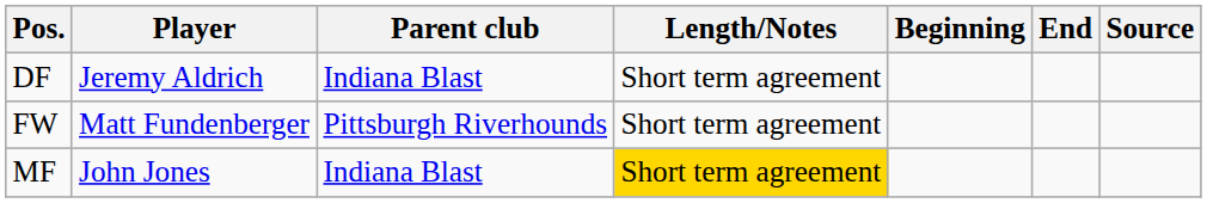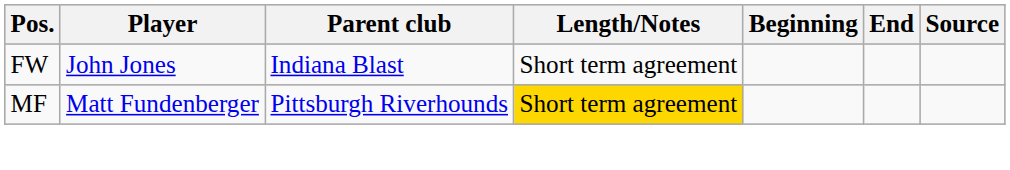- row: DF | Jeremy Aldrich | Indiana Blast | Short term agreement
FW | Player: Matt Fundenberger -> John Jones
FW | Parent club: Pittsburgh Riverhounds -> Indiana Blast
MF | Player: John Jones -> Matt Fundenberger
MF | Parent club: Indiana Blast -> Pittsburgh Riverhounds
